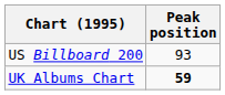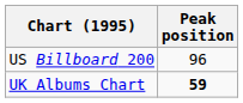US Billboard 200 | Peak position: 93 -> 96
